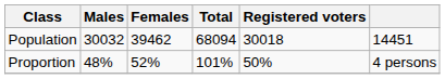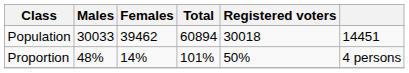Population | Males: 30032 -> 30033
Population | Total: 68094 -> 60894
Proportion | Females: 52% -> 14%
